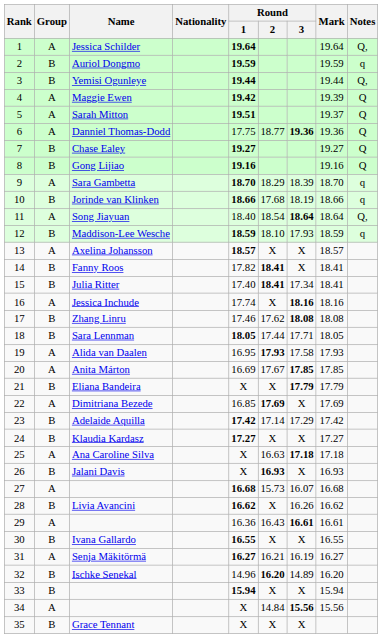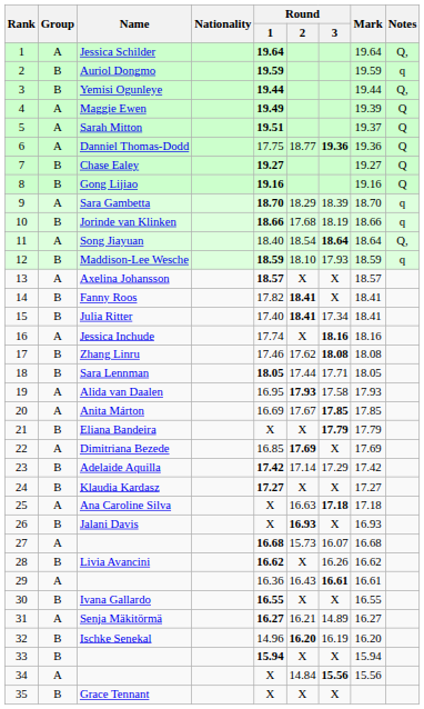Maggie Ewen | Round / 1: 19.42 -> 19.49
Senja Mäkitörmä | Round / 3: 16.19 -> 14.89
Ischke Senekal | Round / 3: 14.89 -> 16.19
